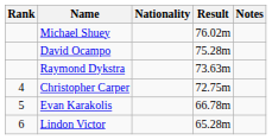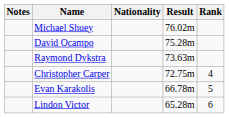columns swapped: Rank <-> Notes
